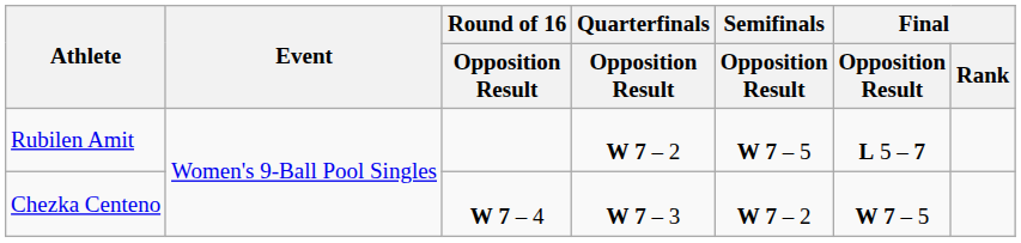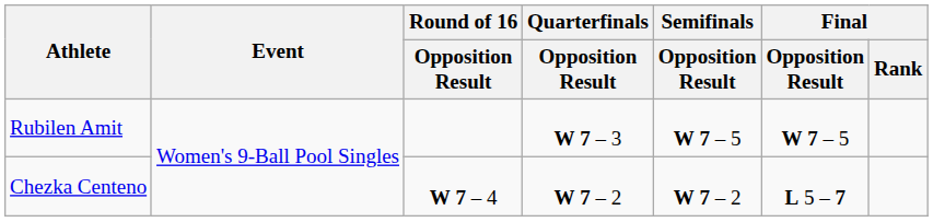Rubilen Amit | Quarterfinals / Opposition Result: W 7 – 2 -> W 7 – 3
Rubilen Amit | Final / Opposition Result: L 5 – 7 -> W 7 – 5
Chezka Centeno | Quarterfinals / Opposition Result: W 7 – 3 -> W 7 – 2
Chezka Centeno | Final / Opposition Result: W 7 – 5 -> L 5 – 7
